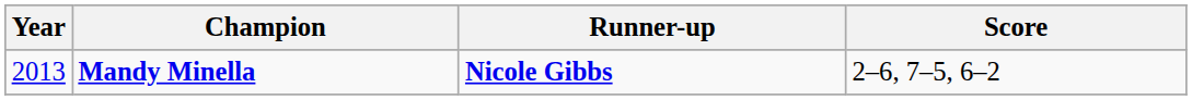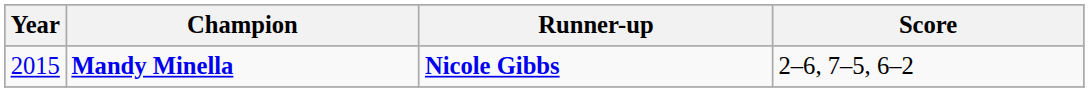Mandy Minella | Year: 2013 -> 2015
